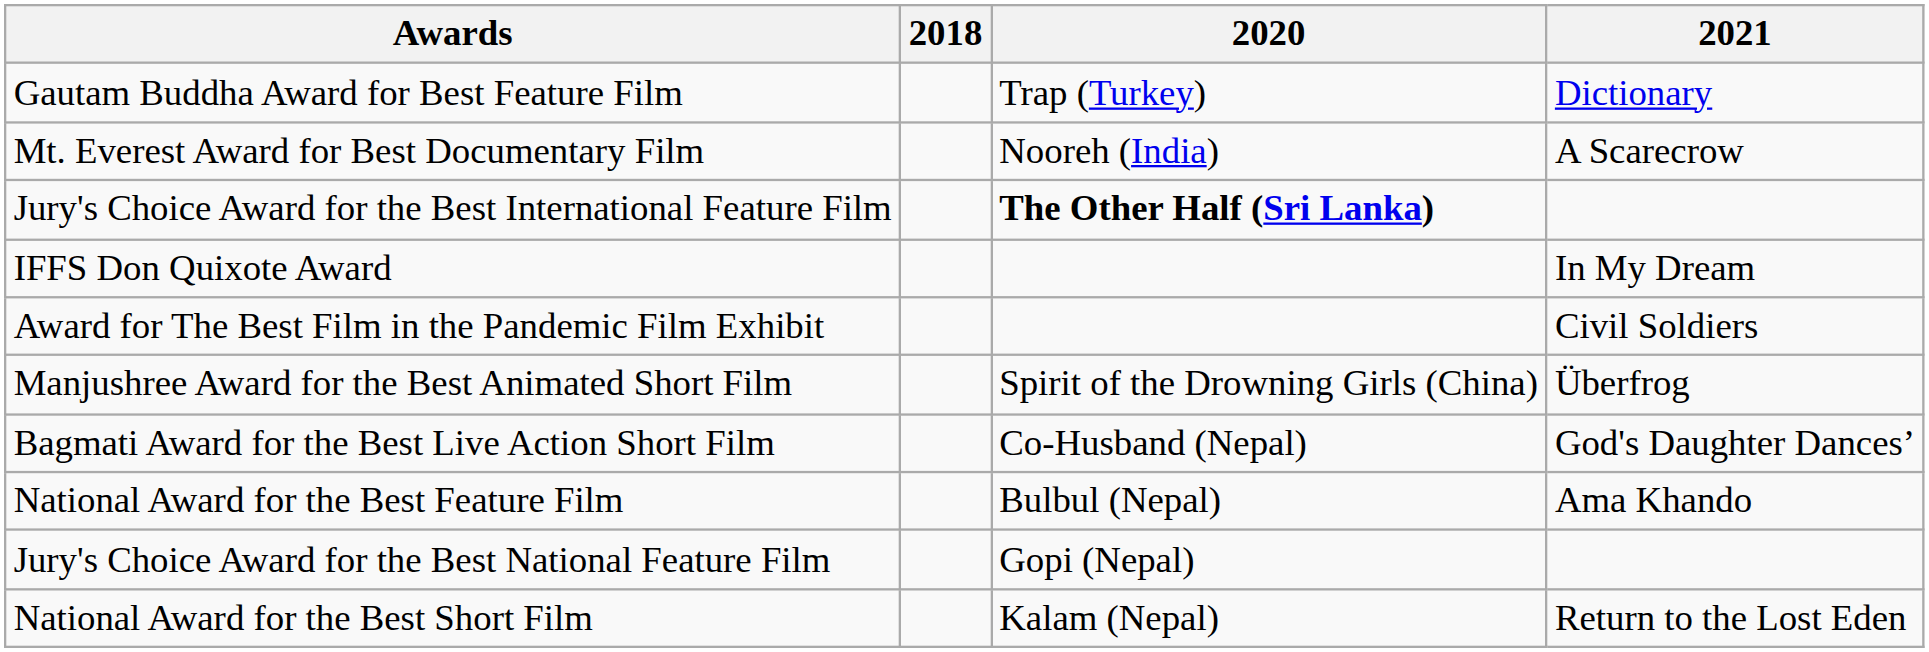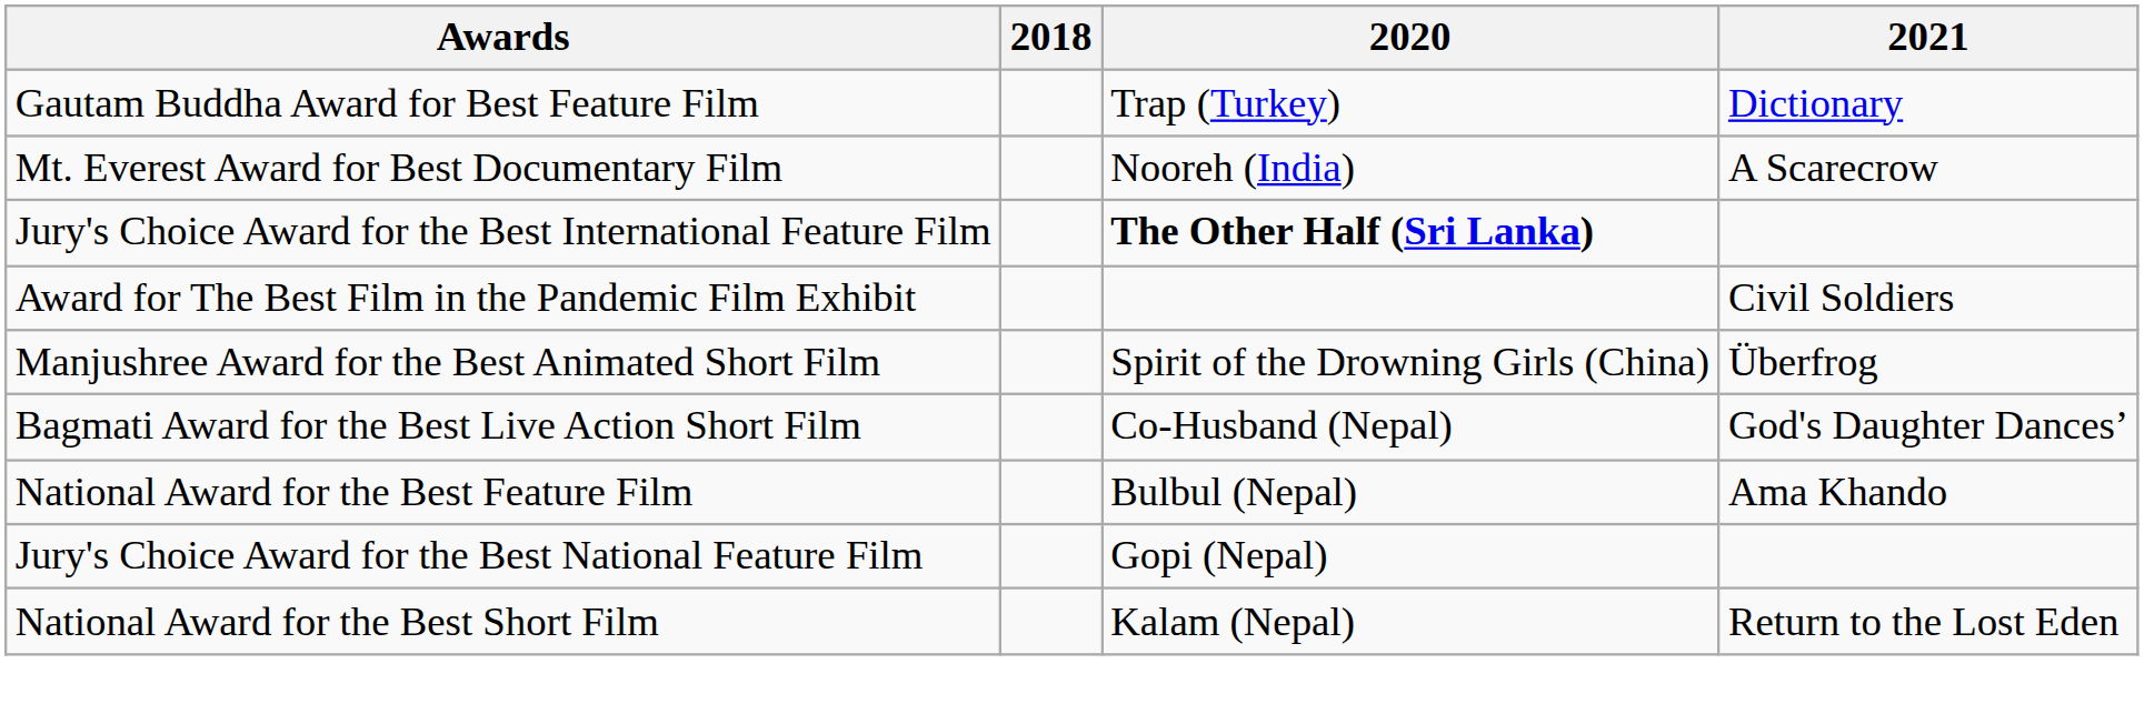- row: IFFS Don Quixote Award | In My Dream
